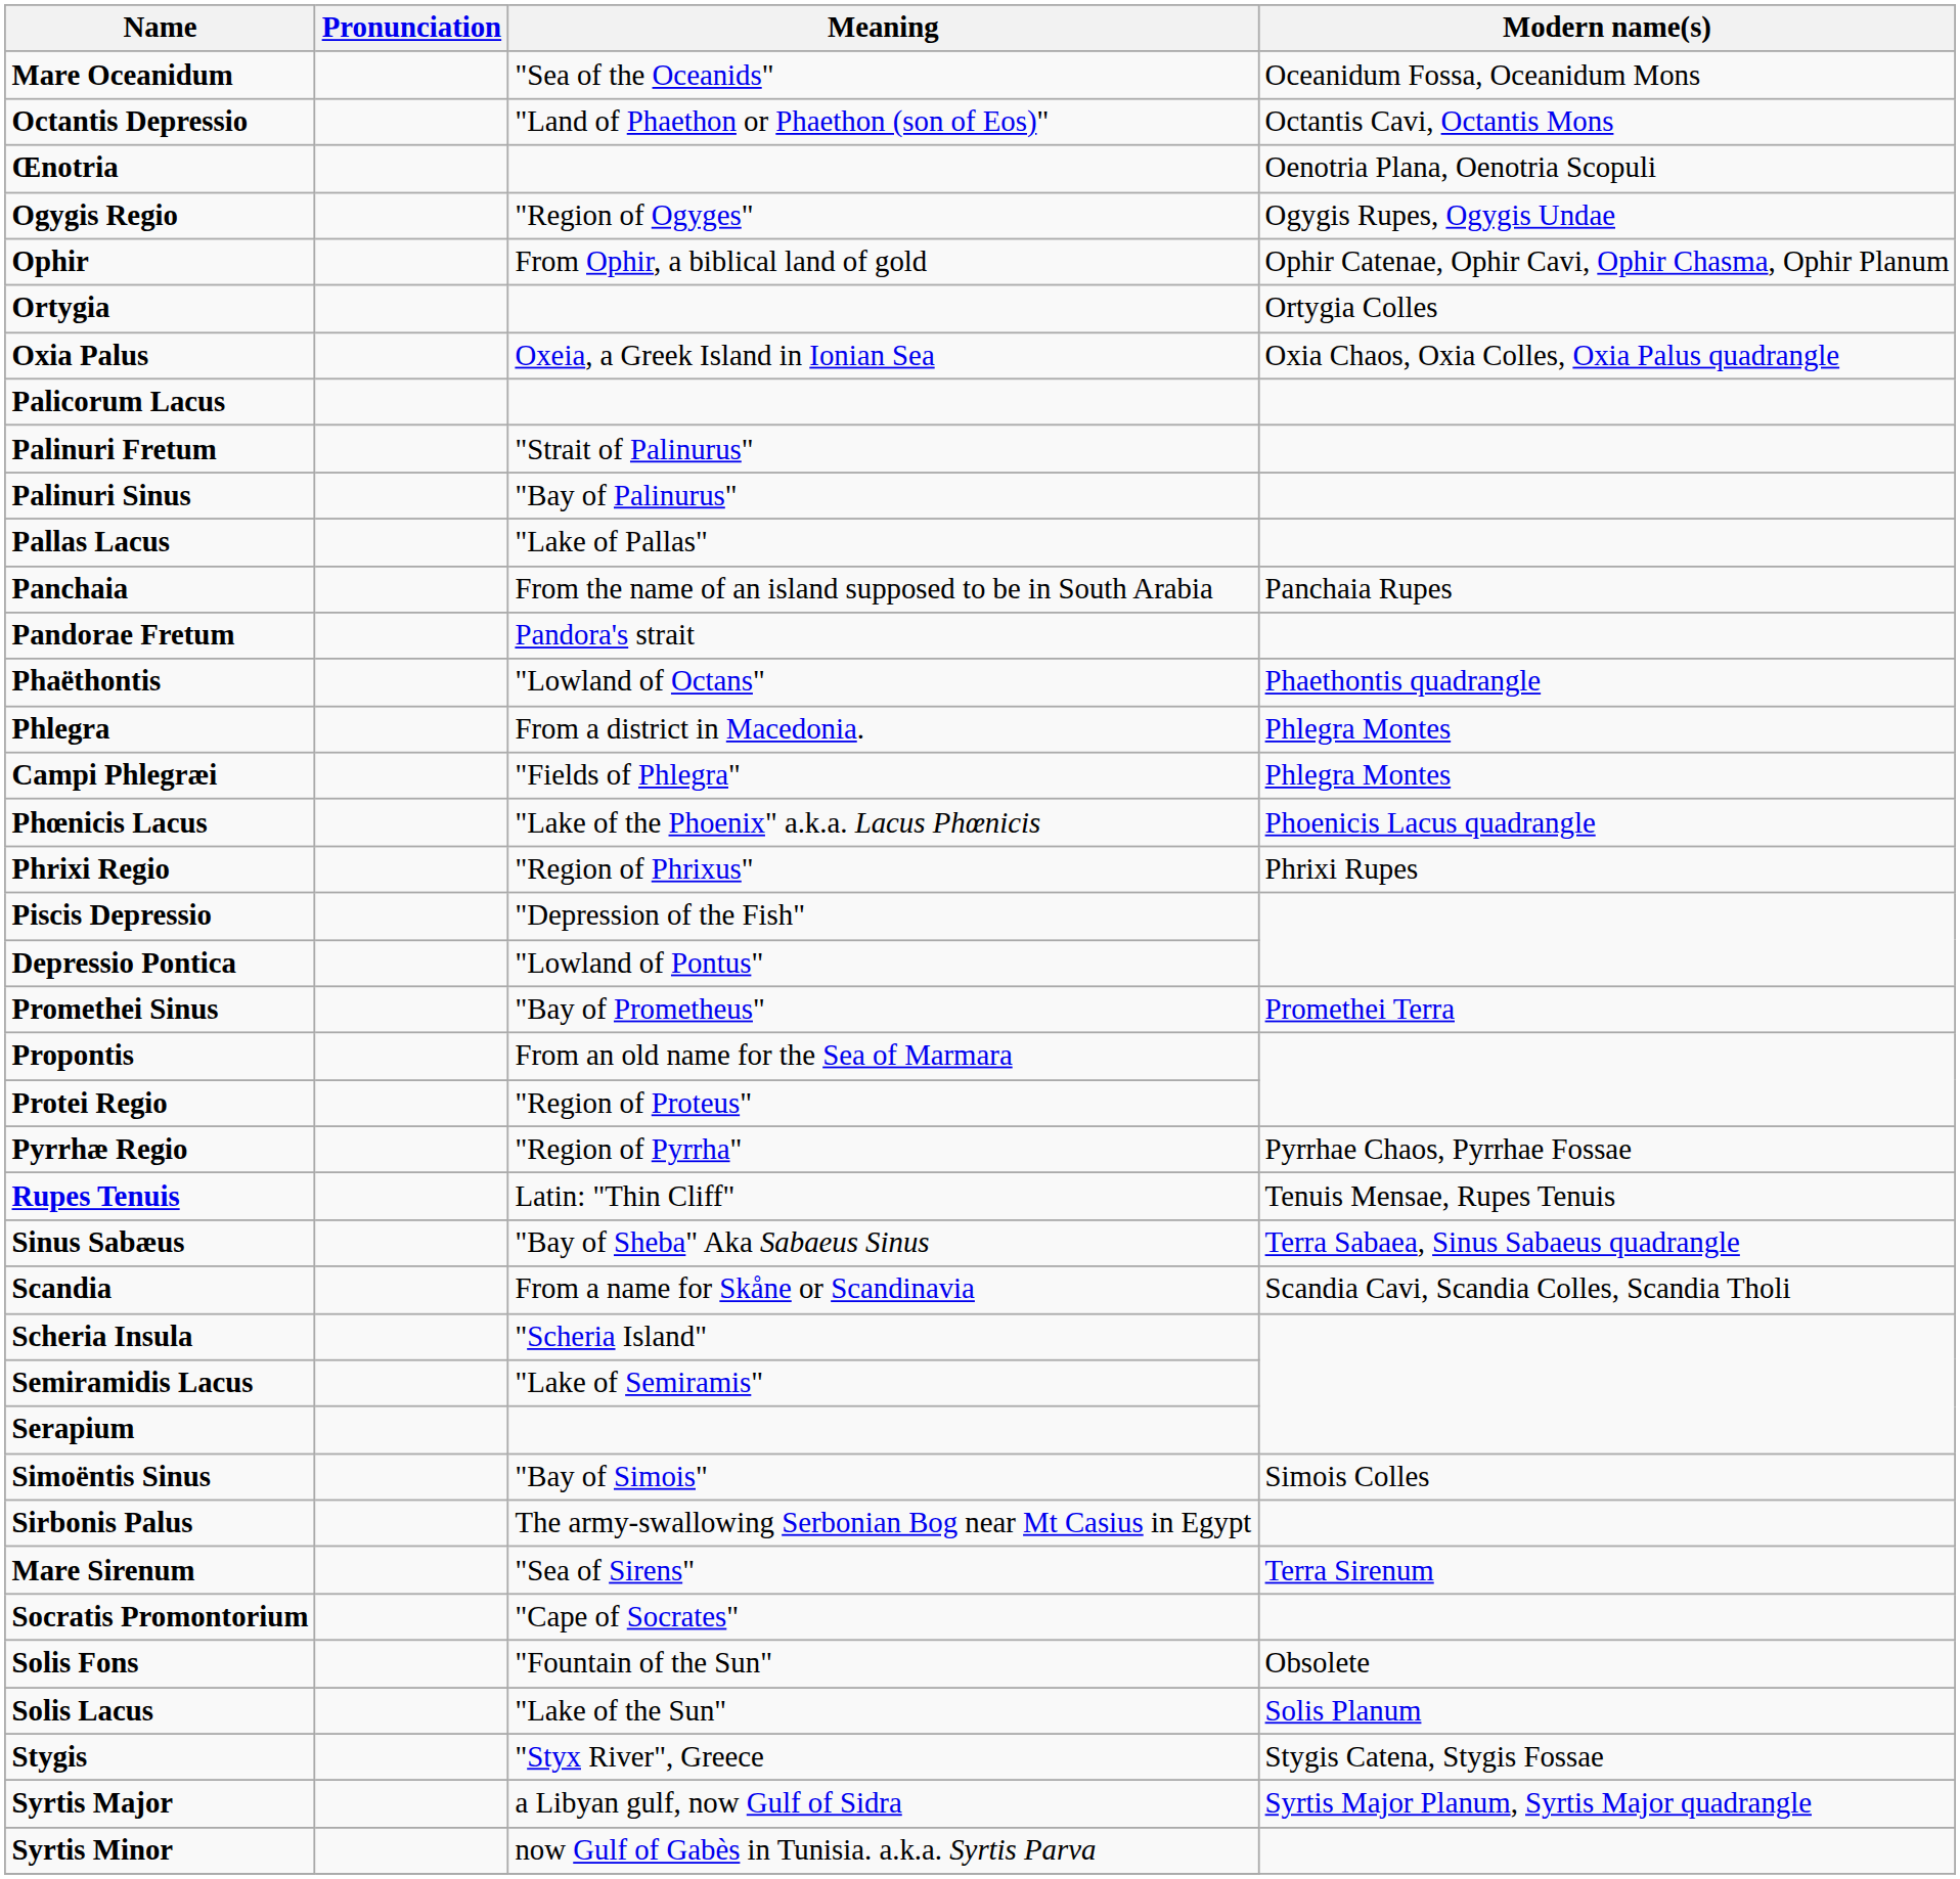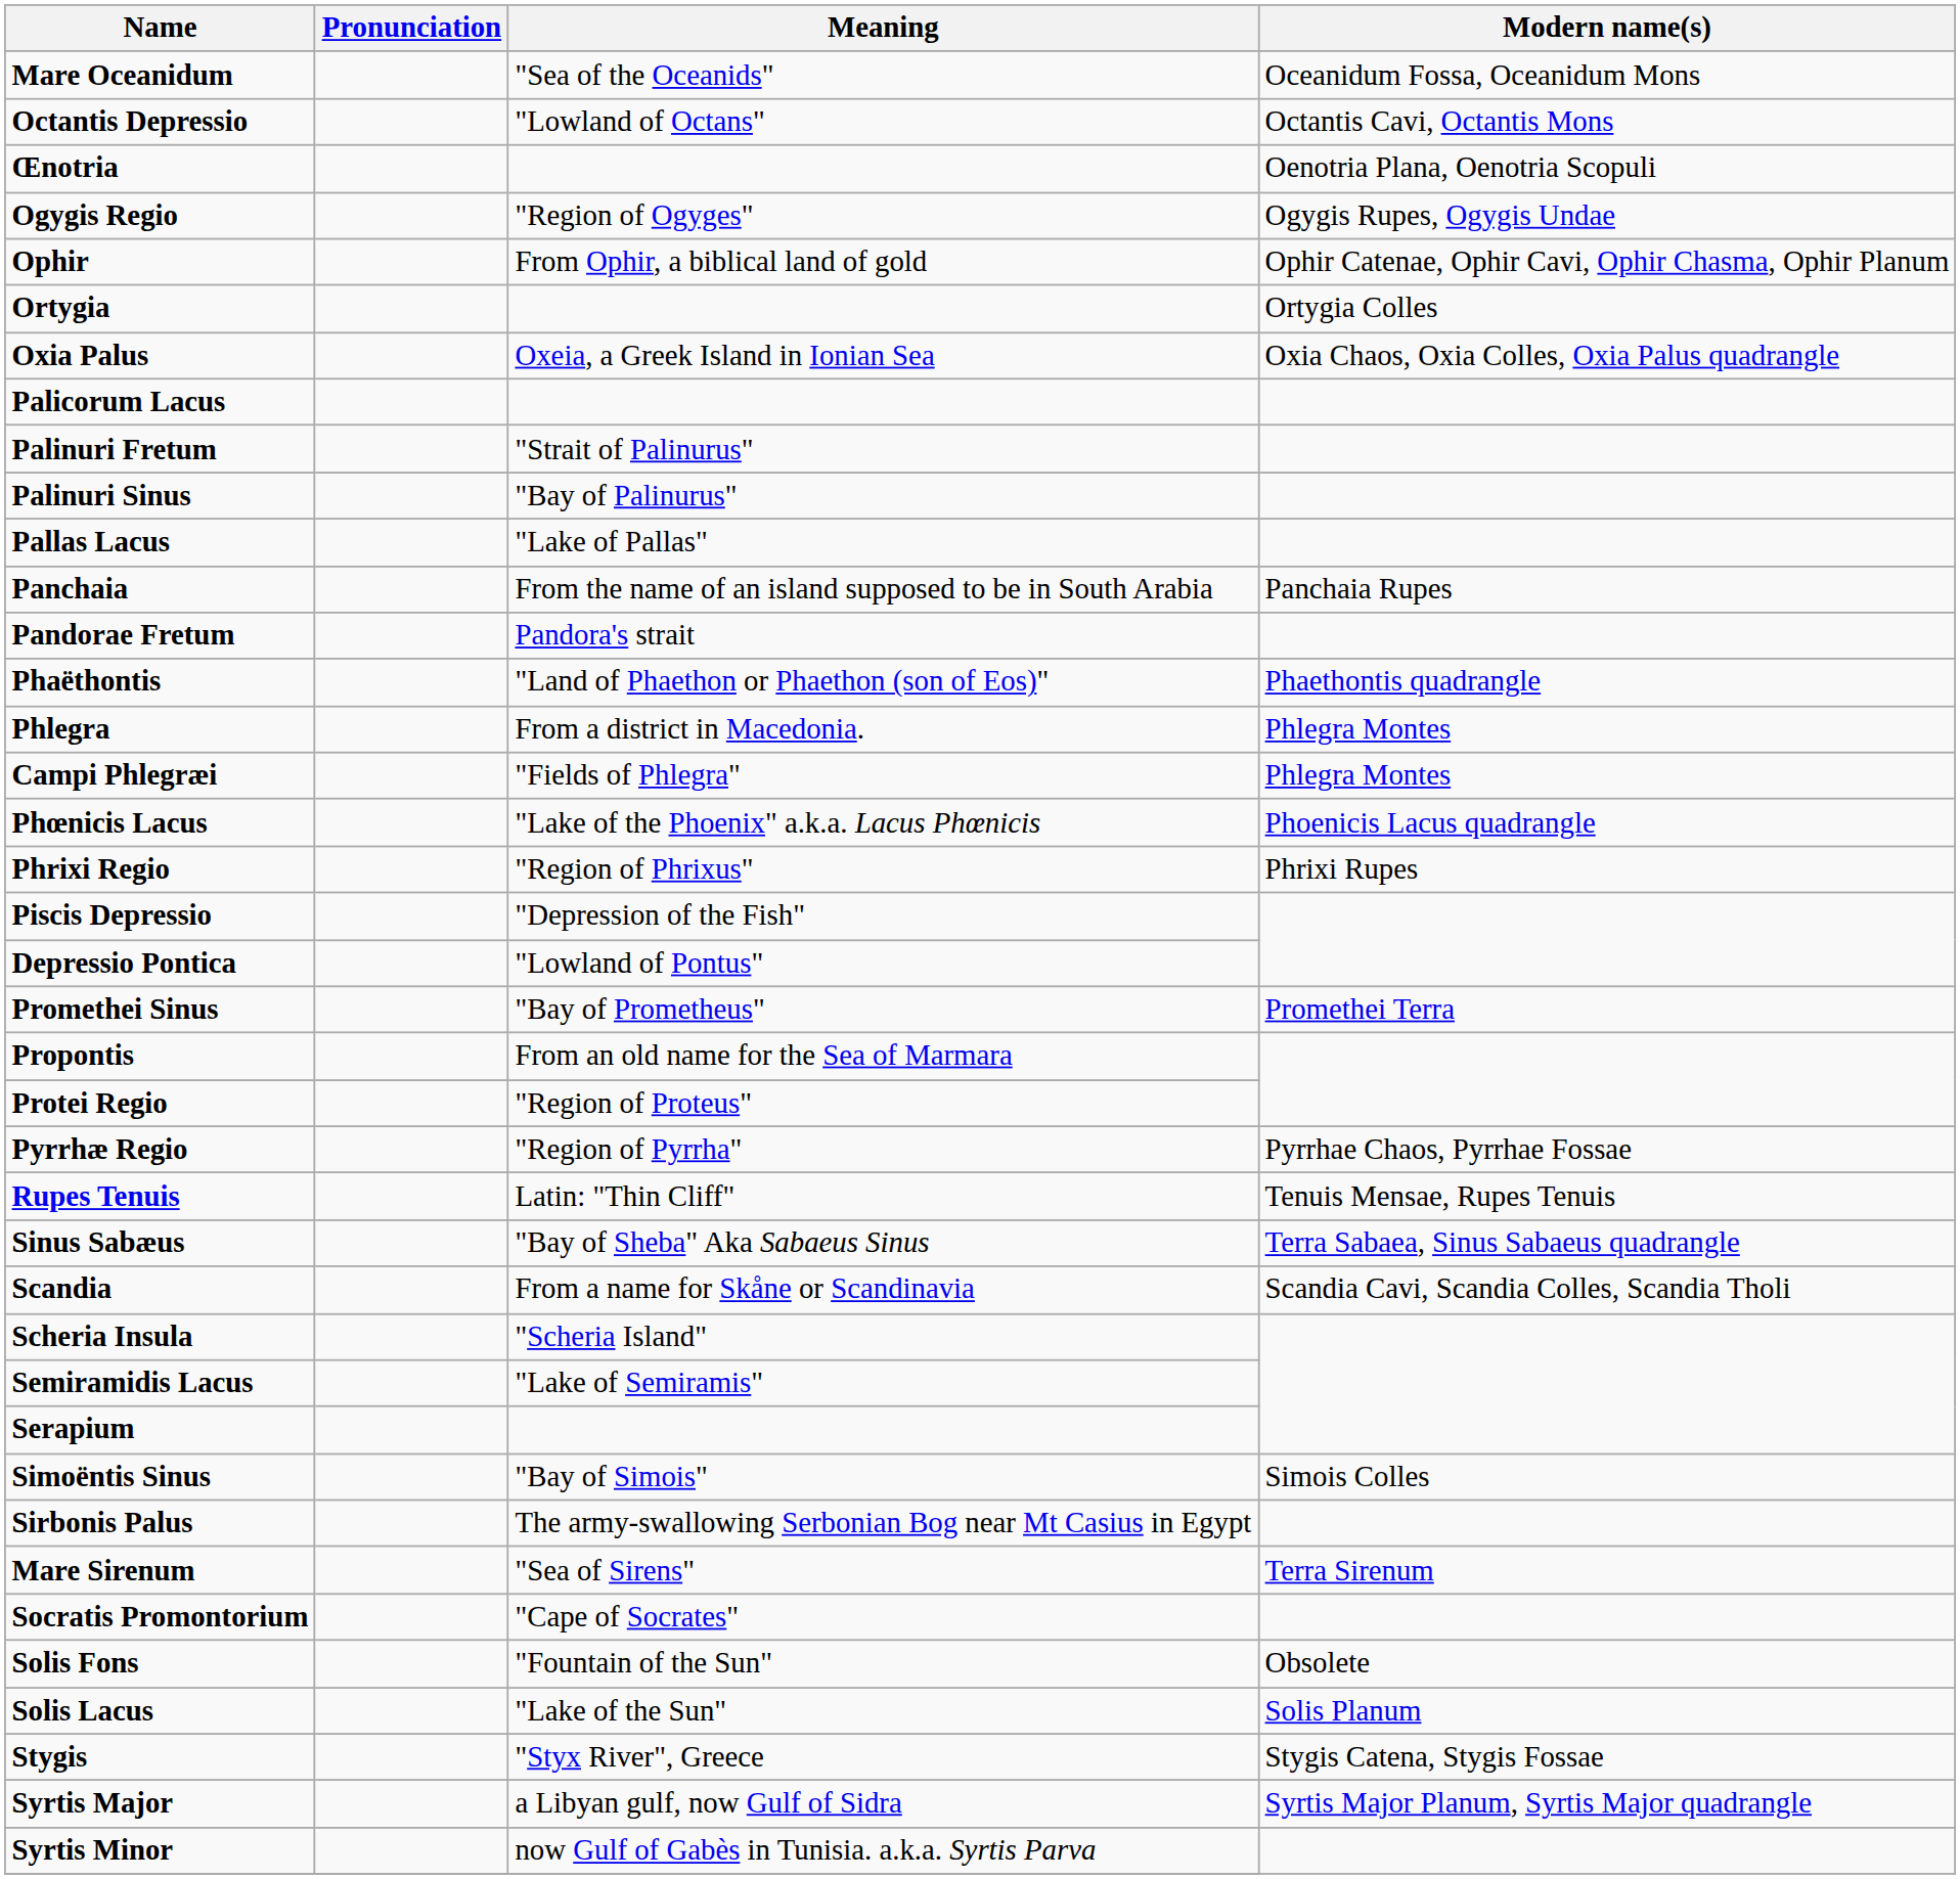Octantis Depressio | Meaning: "Land of Phaethon or Phaethon (son of Eos)" -> "Lowland of Octans"
Phaëthontis | Meaning: "Lowland of Octans" -> "Land of Phaethon or Phaethon (son of Eos)"
